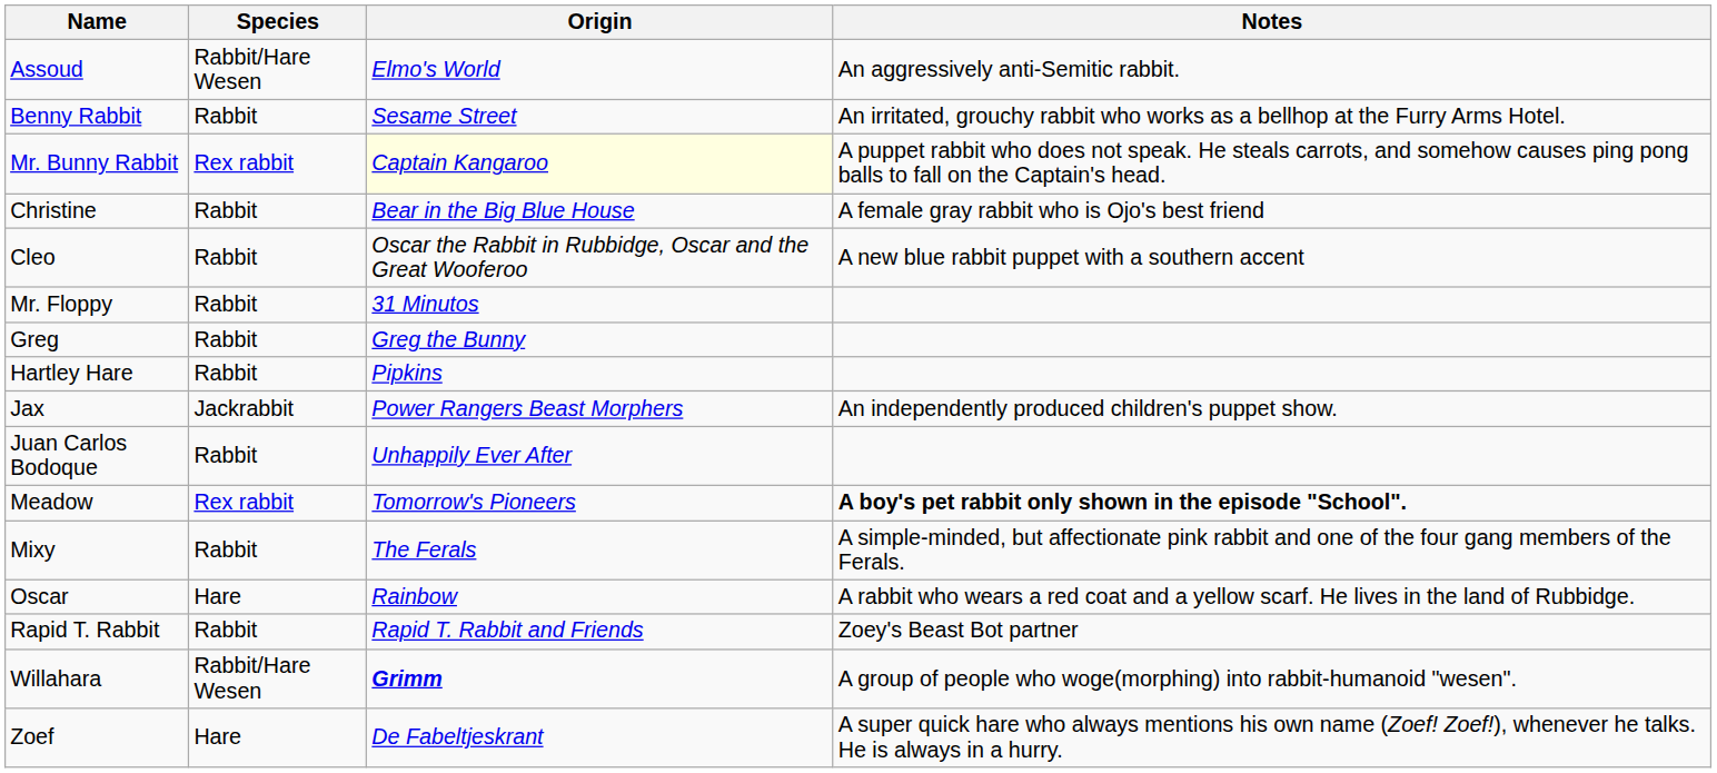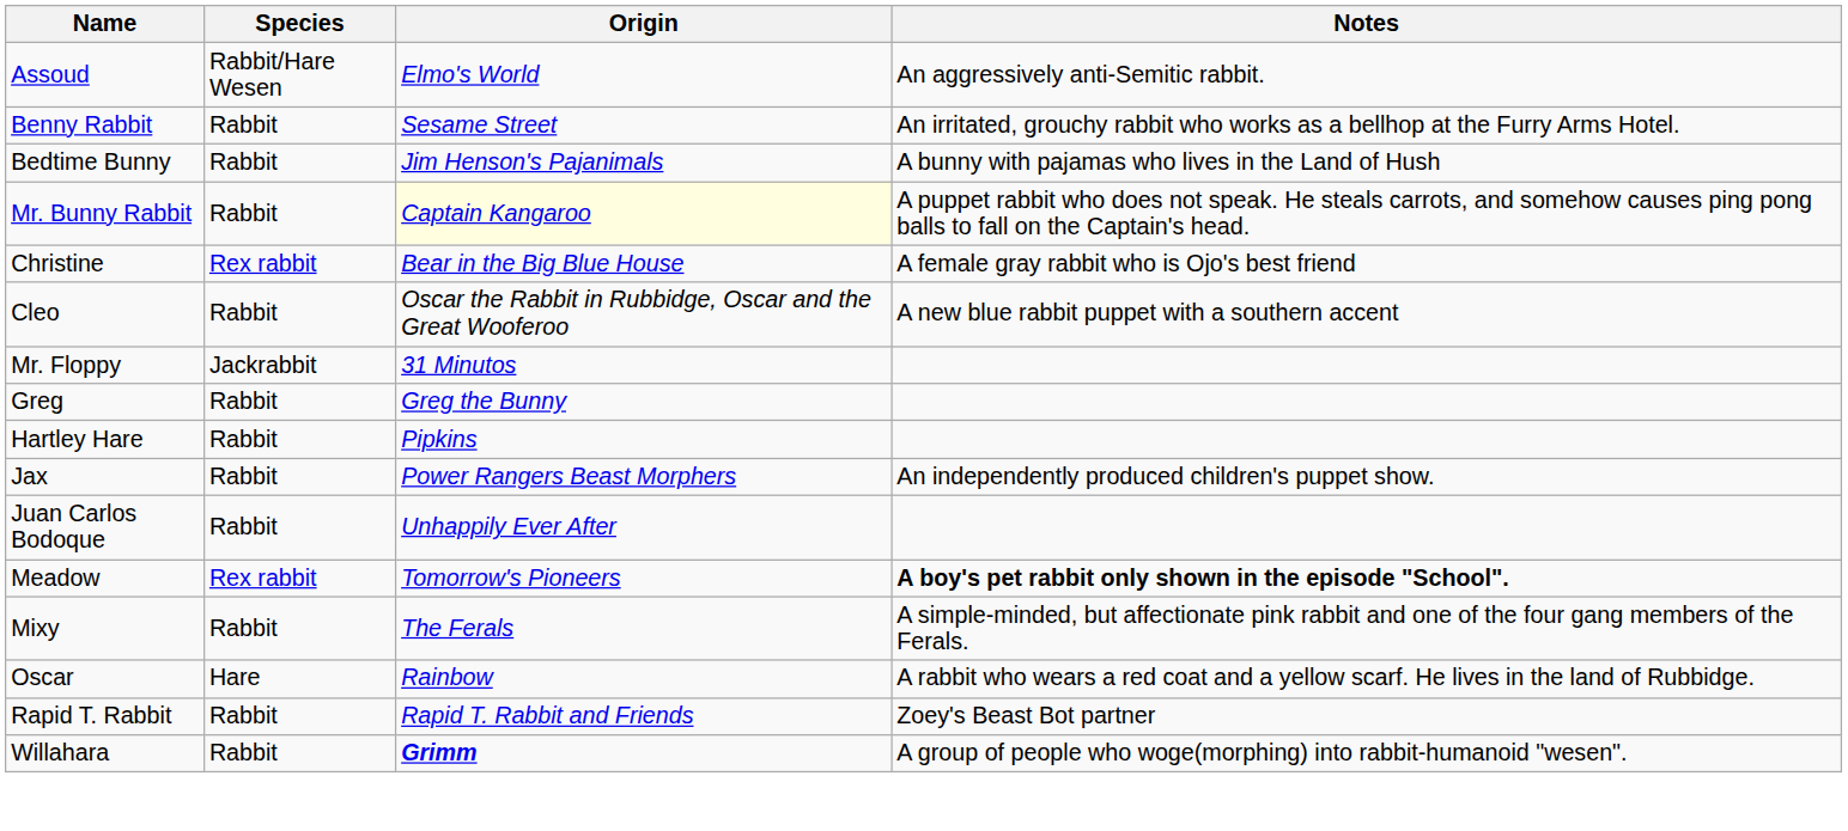+ row: Bedtime Bunny | Rabbit | Jim Henson's Pajanimals | A bunny with pajamas who lives in the Land of Hush
Mr. Bunny Rabbit | Species: Rex rabbit -> Rabbit
Christine | Species: Rabbit -> Rex rabbit
Mr. Floppy | Species: Rabbit -> Jackrabbit
Jax | Species: Jackrabbit -> Rabbit
Willahara | Species: Rabbit/Hare Wesen -> Rabbit
- row: Zoef | Hare | De Fabeltjeskrant | A super quick hare who always mentions his own name (Zoef! Zoef!), whenever he talks. He is always in a hurry.
